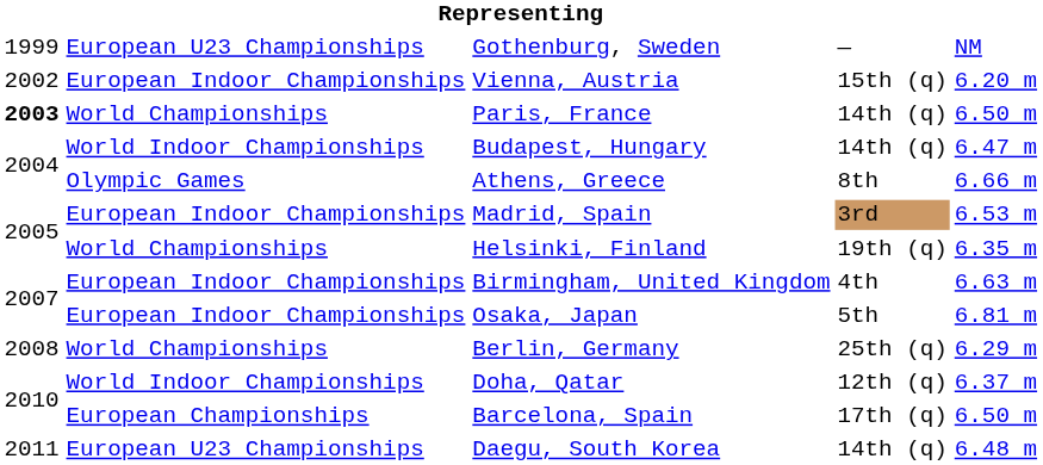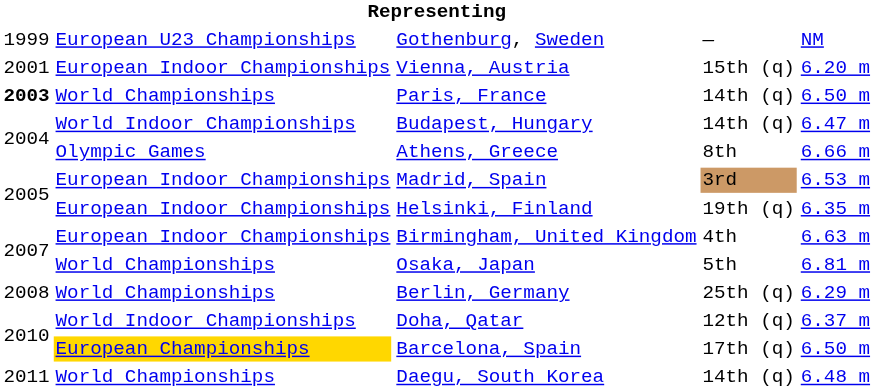Vienna, Austria | column 1: 2002 -> 2001
Helsinki, Finland | column 2: World Championships -> European Indoor Championships
Osaka, Japan | column 2: European Indoor Championships -> World Championships
Barcelona, Spain | column 2: no background -> gold background
Daegu, South Korea | column 2: European U23 Championships -> World Championships
